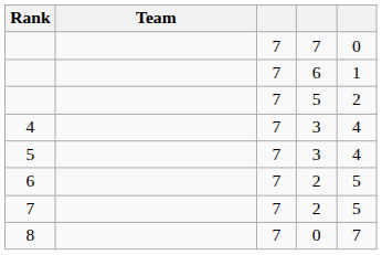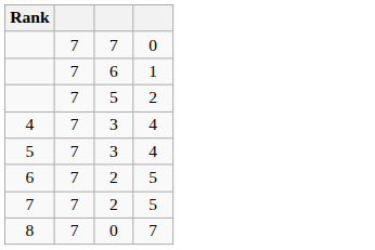- column: Team
